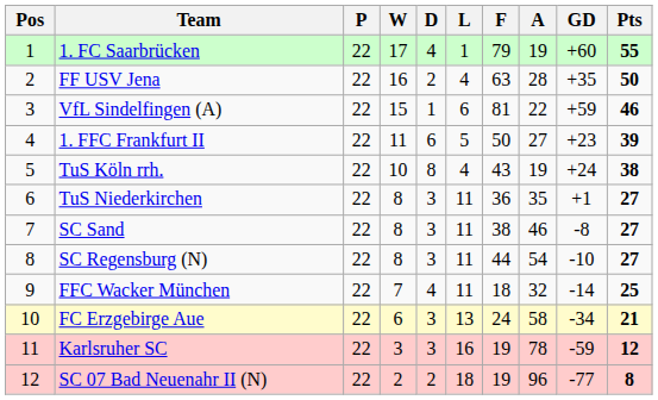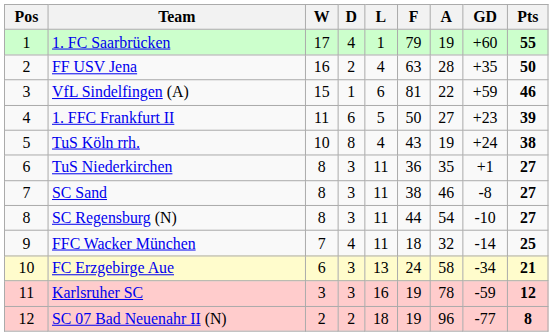- column: P | 22 | 22 | 22 | 22 | 22 | 22 | 22 | 22 | 22 | 22 | 22 | 22
